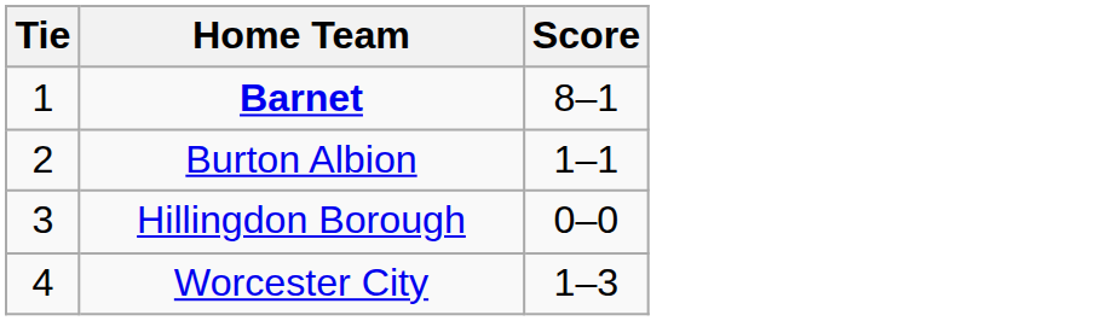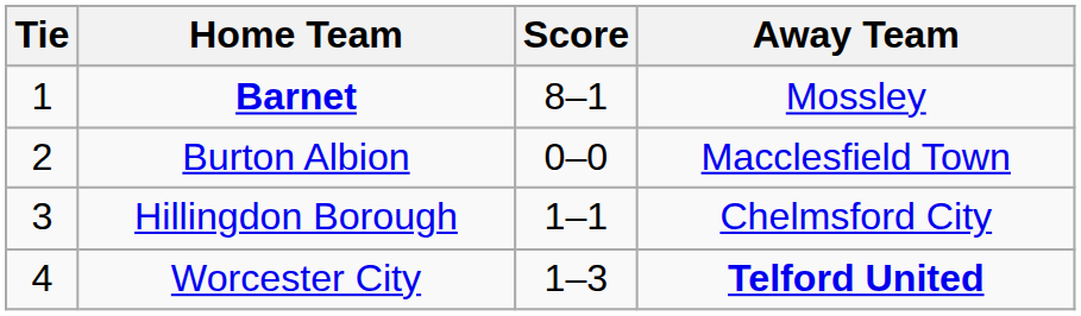+ column: Away Team | Mossley | Macclesfield Town | Chelmsford City | Telford United
Burton Albion | Score: 1–1 -> 0–0
Hillingdon Borough | Score: 0–0 -> 1–1
